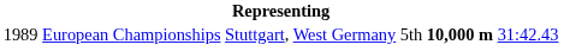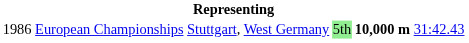European Championships | column 1: 1989 -> 1986
European Championships | column 4: no background -> lightgreen background
